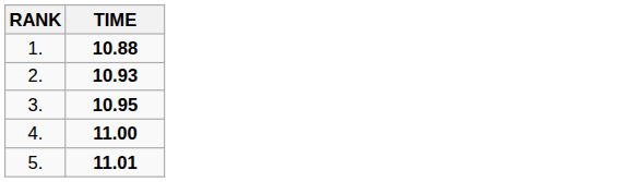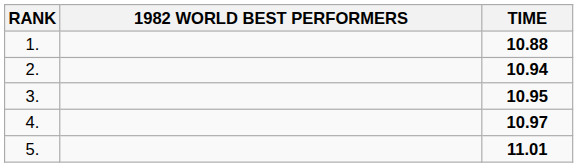+ column: 1982 WORLD BEST PERFORMERS
2. | TIME: 10.93 -> 10.94
4. | TIME: 11.00 -> 10.97
